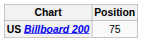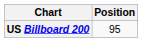US Billboard 200 | Position: 75 -> 95
